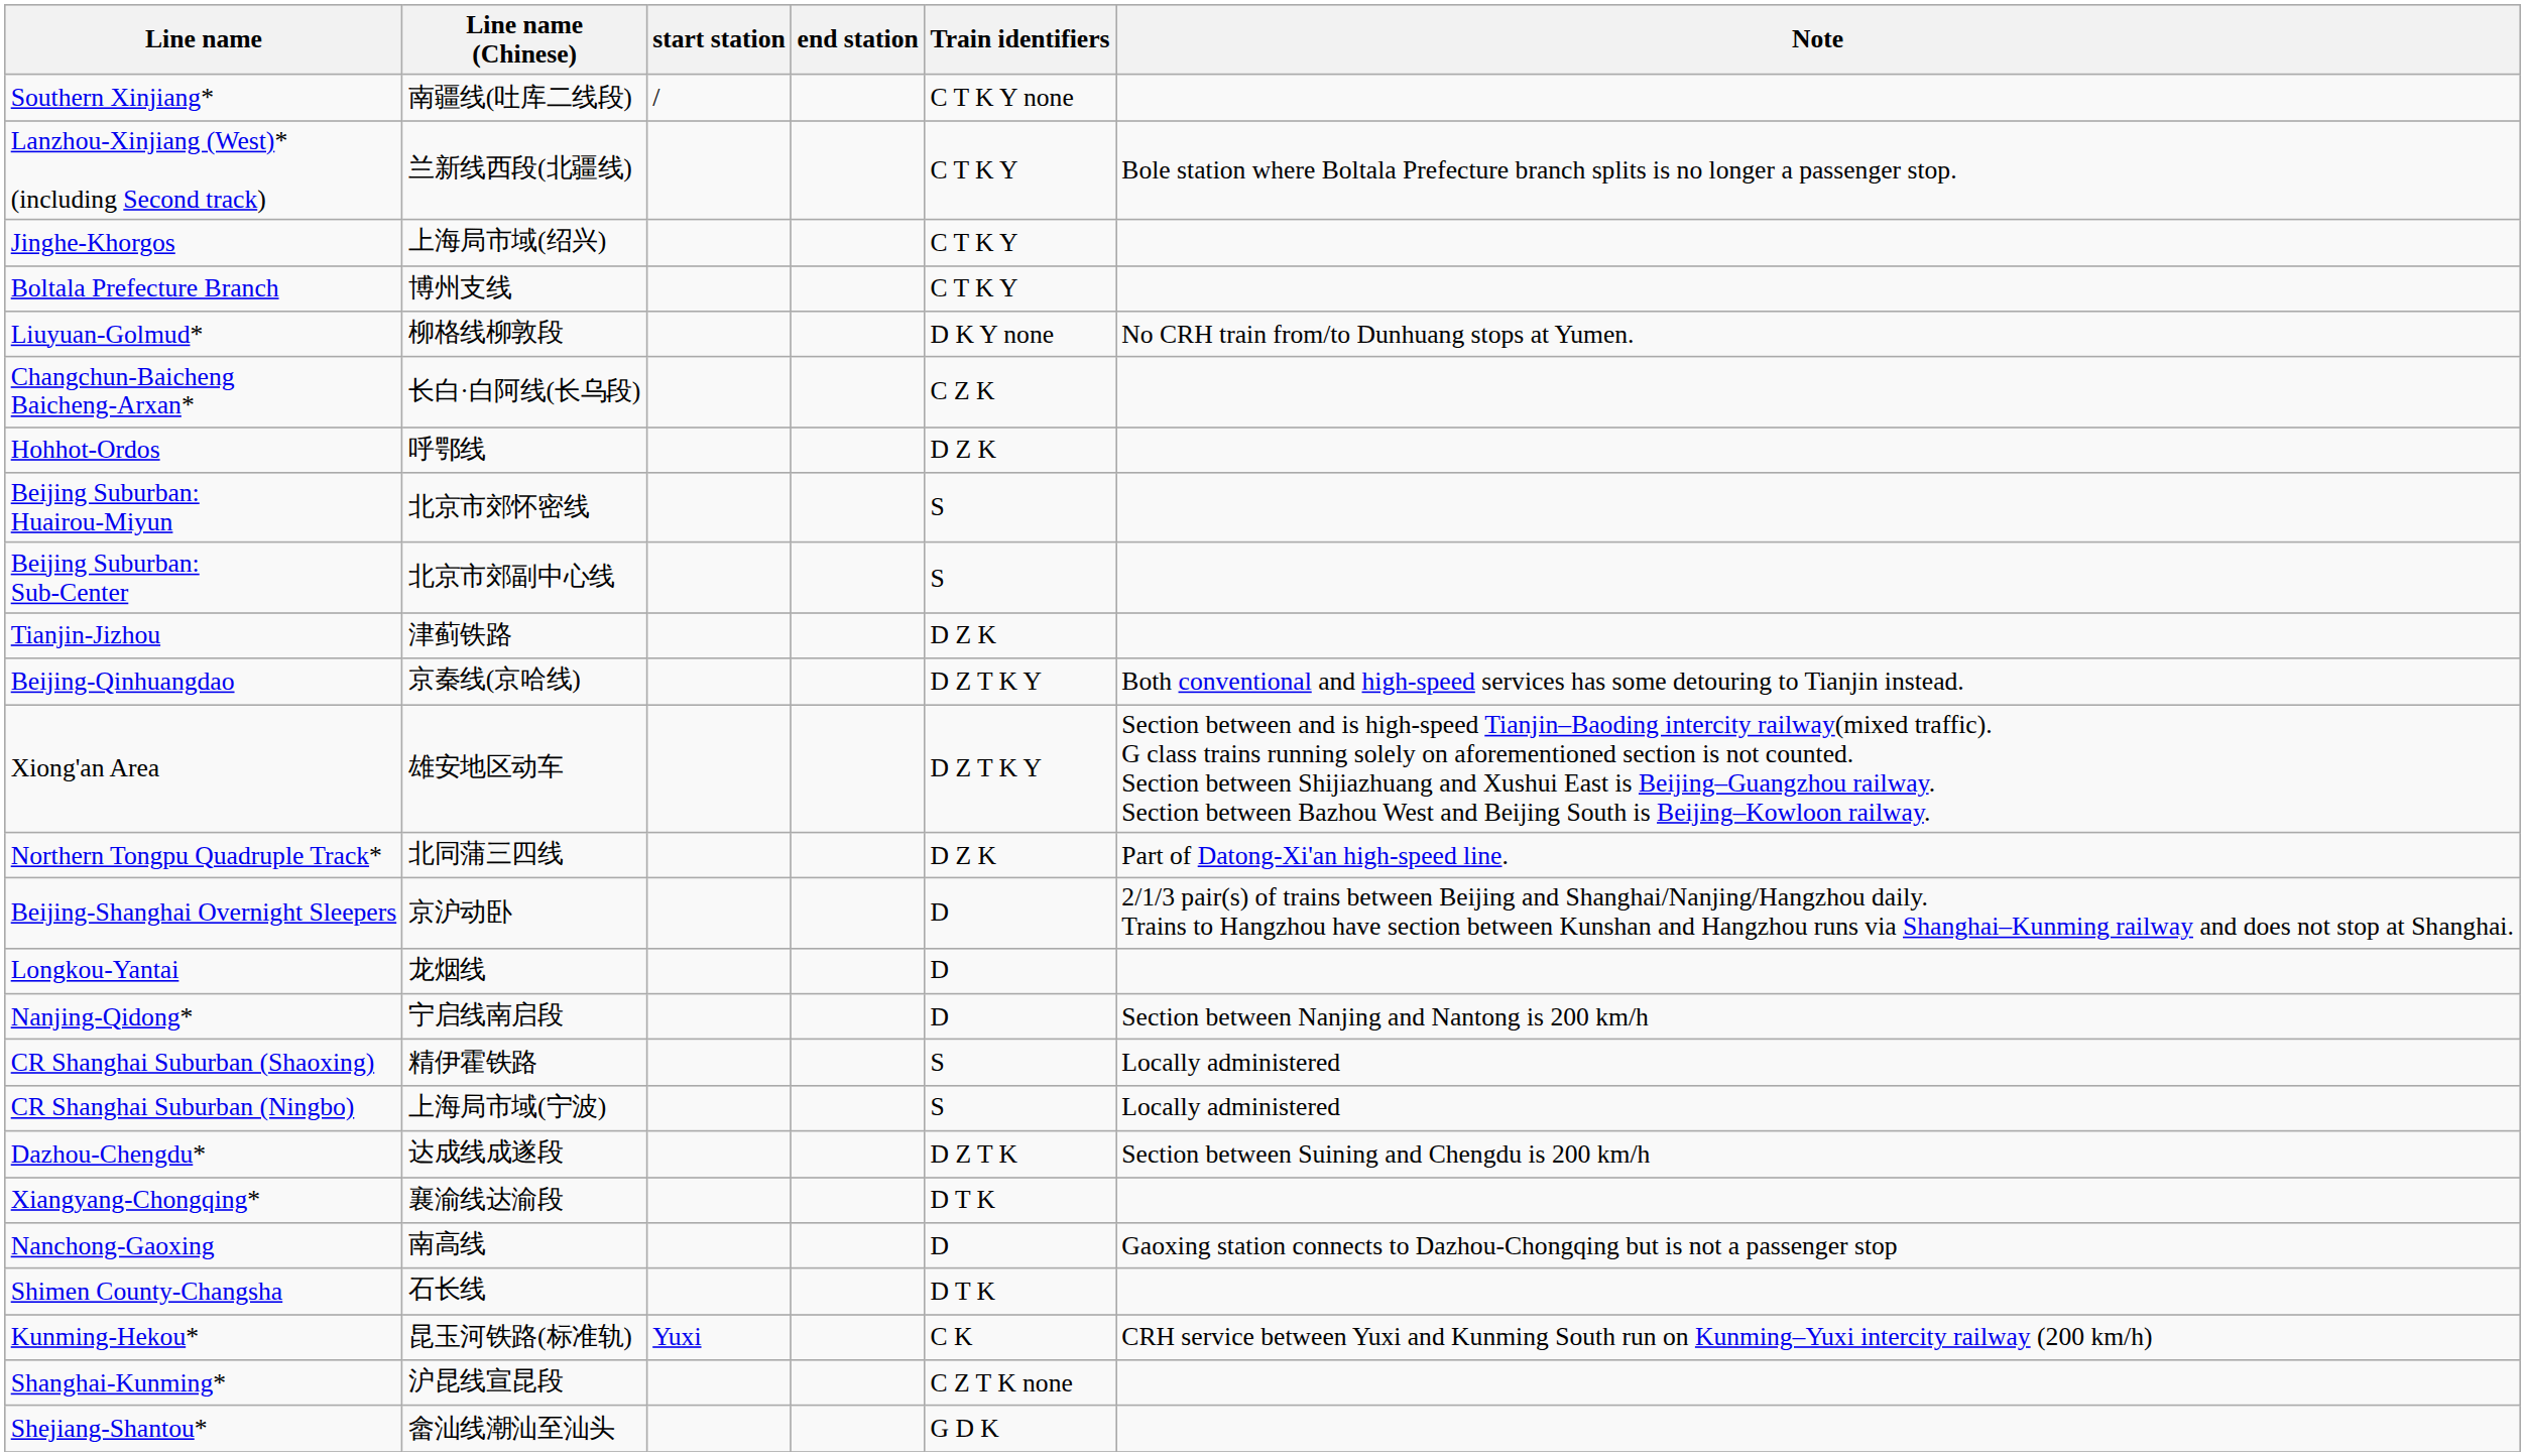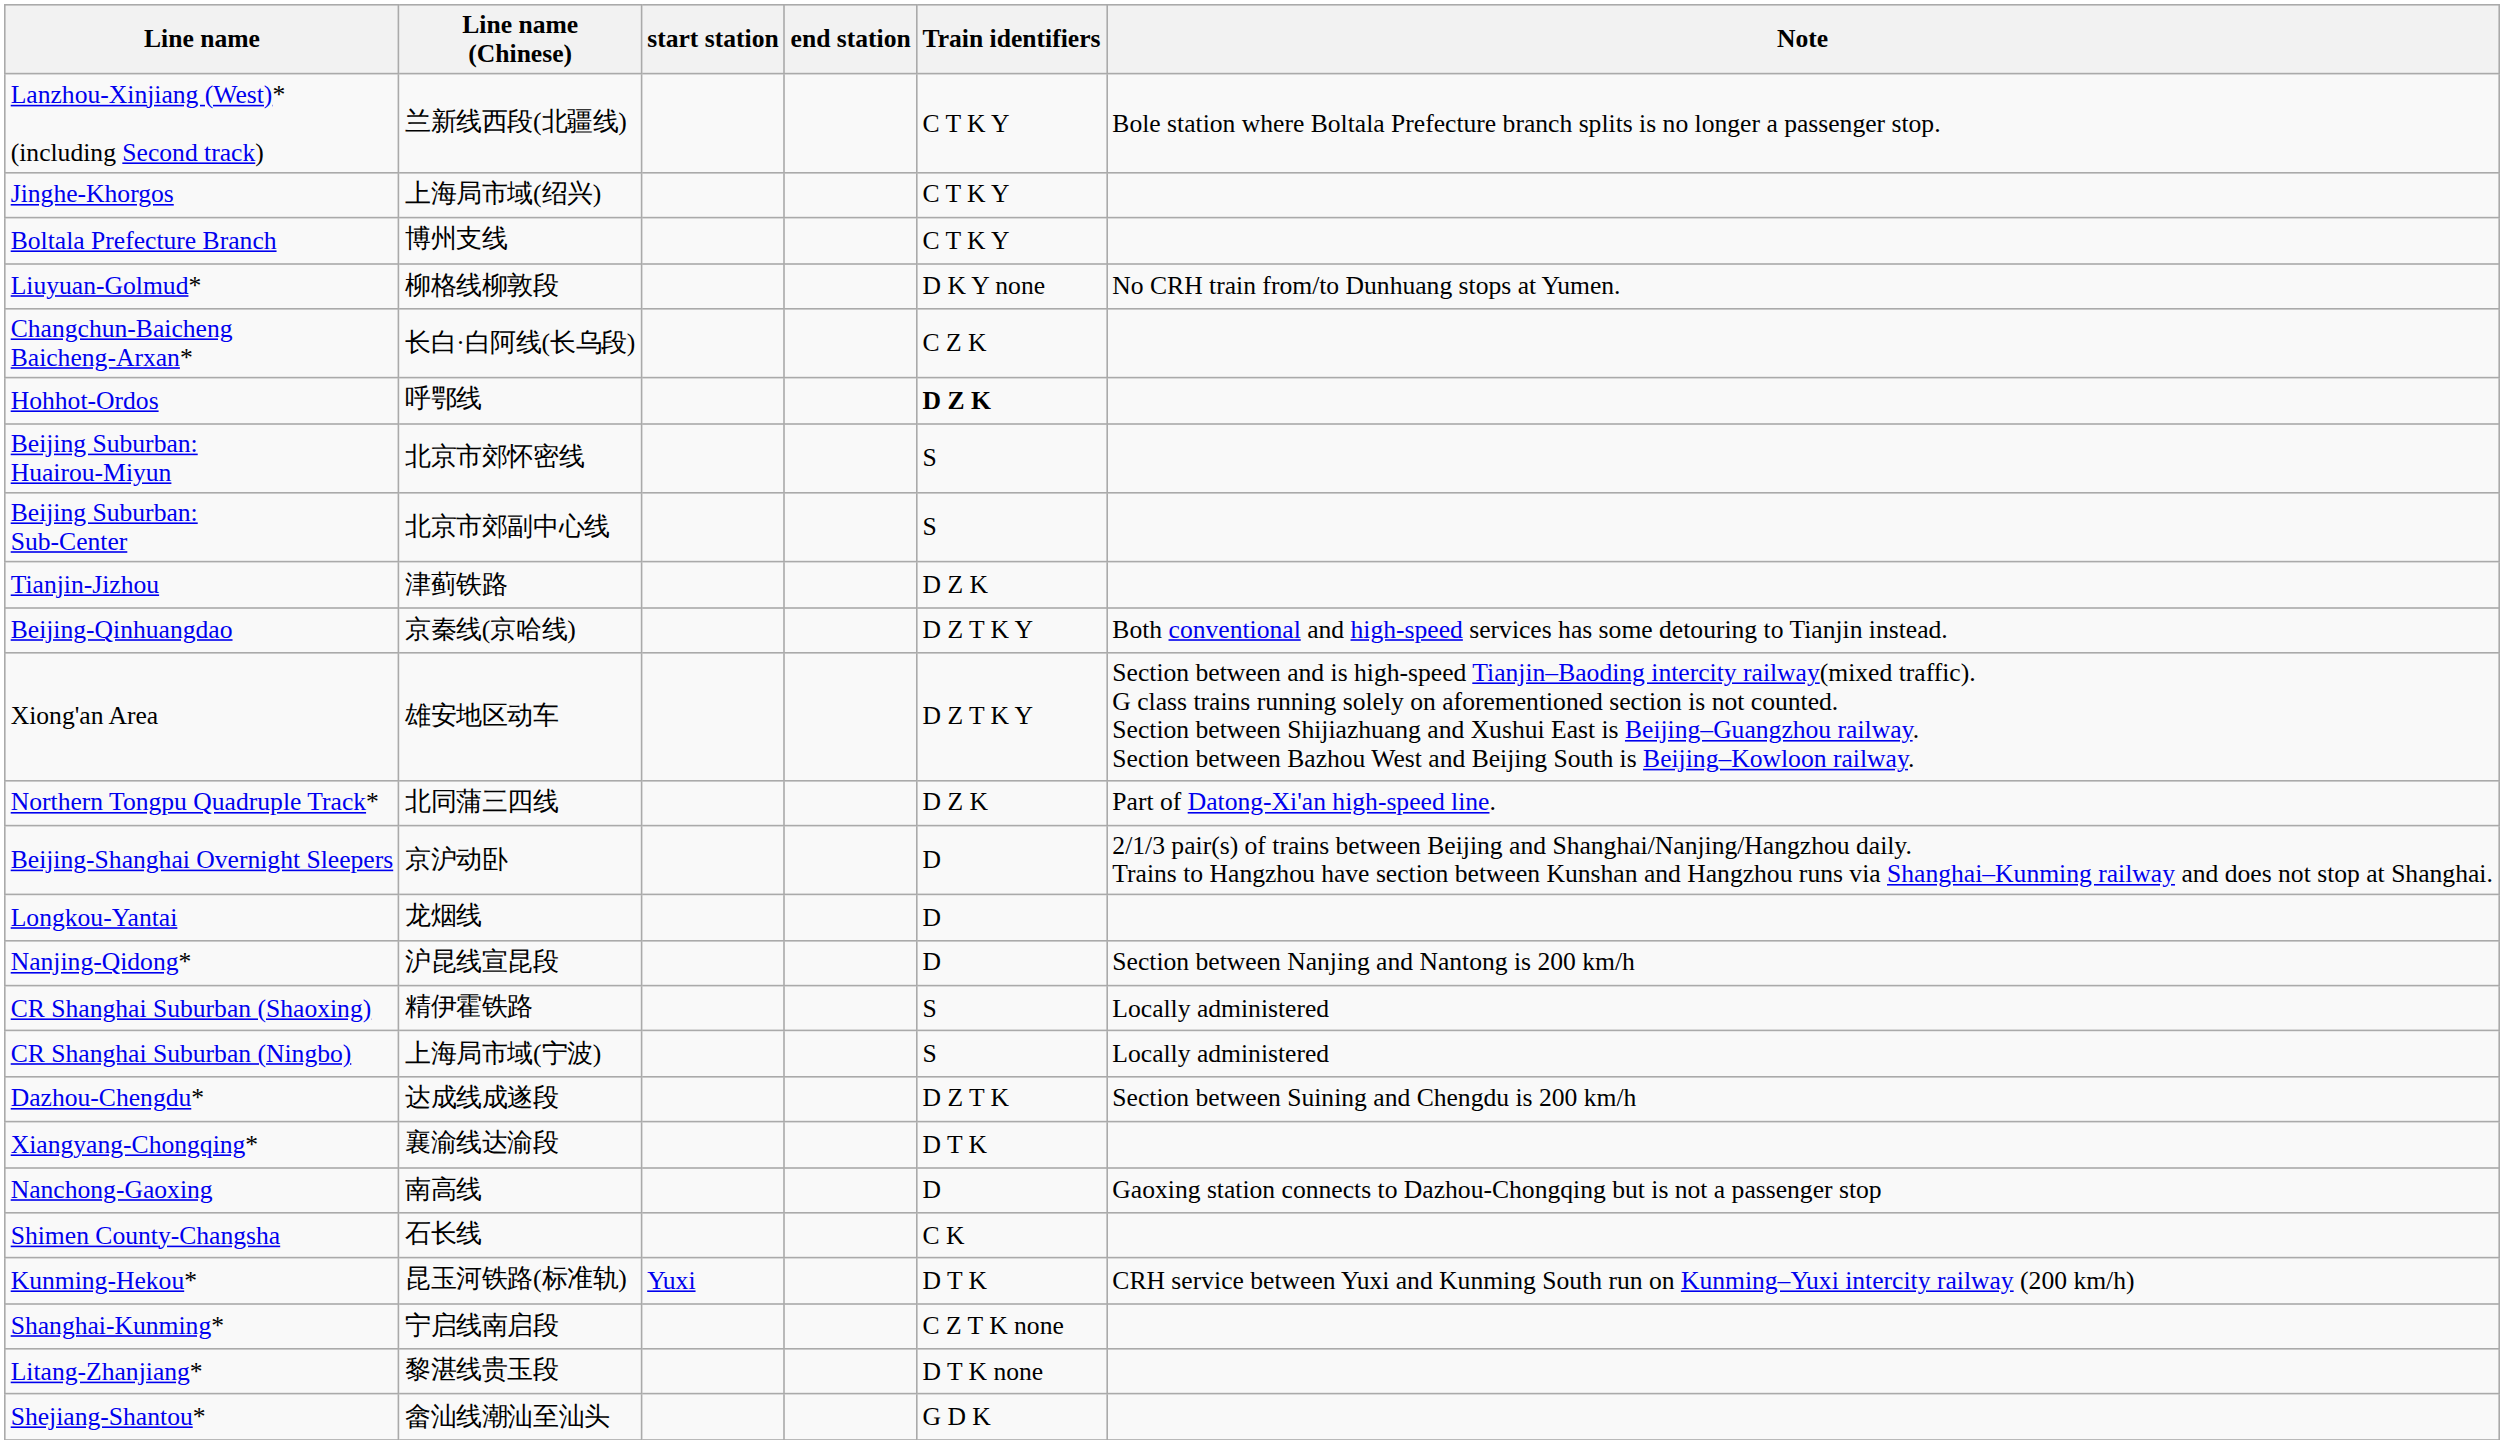- row: Southern Xinjiang* | 南疆线(吐库二线段) | / | C T K Y none
Hohhot-Ordos | Train identifiers: normal -> bold
Nanjing-Qidong* | Line name (Chinese): 宁启线南启段 -> 沪昆线宣昆段
Shimen County-Changsha | Train identifiers: D T K -> C K
Kunming-Hekou* | Train identifiers: C K -> D T K
Shanghai-Kunming* | Line name (Chinese): 沪昆线宣昆段 -> 宁启线南启段
+ row: Litang-Zhanjiang* | 黎湛线贵玉段 | D T K none
